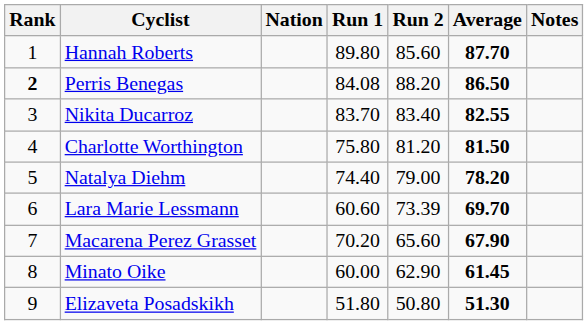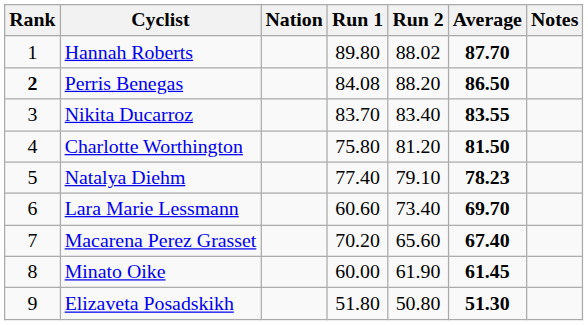Hannah Roberts | Run 2: 85.60 -> 88.02
Nikita Ducarroz | Average: 82.55 -> 83.55
Natalya Diehm | Run 1: 74.40 -> 77.40
Natalya Diehm | Run 2: 79.00 -> 79.10
Natalya Diehm | Average: 78.20 -> 78.23
Lara Marie Lessmann | Run 2: 73.39 -> 73.40
Macarena Perez Grasset | Average: 67.90 -> 67.40
Minato Oike | Run 2: 62.90 -> 61.90
